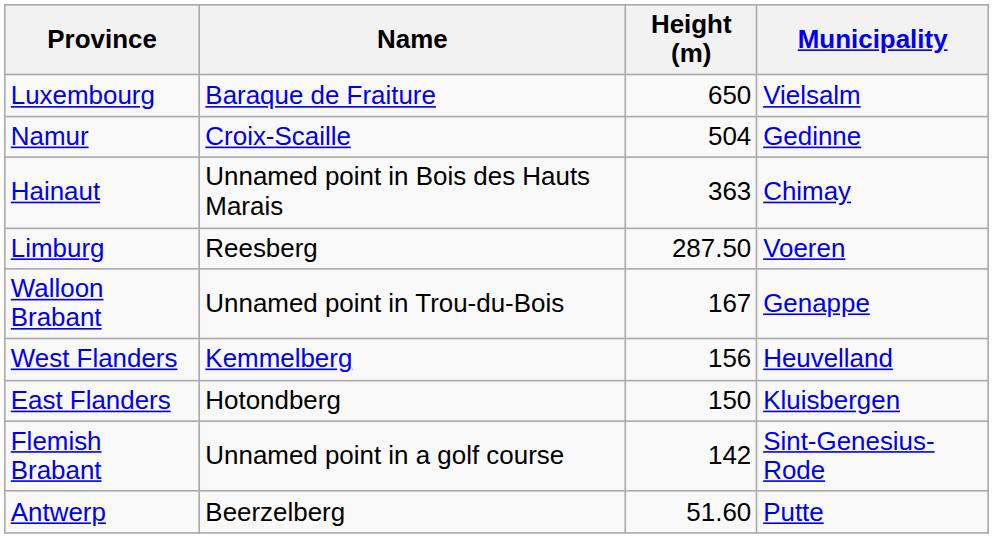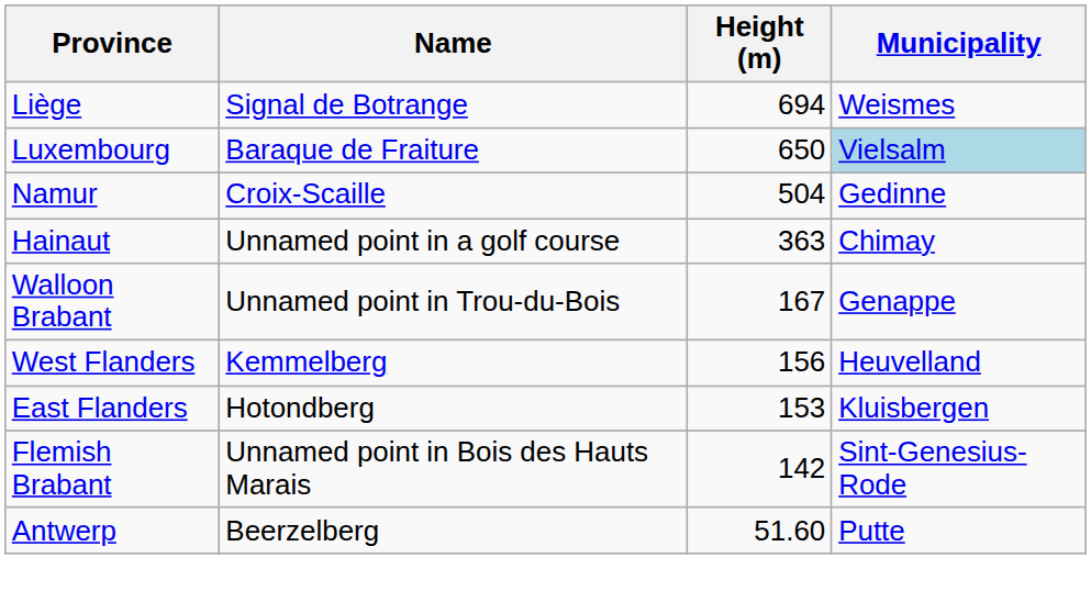+ row: Liège | Signal de Botrange | 694 | Weismes
Luxembourg | Municipality: no background -> lightblue background
Hainaut | Name: Unnamed point in Bois des Hauts Marais -> Unnamed point in a golf course
- row: Limburg | Reesberg | 287.50 | Voeren
East Flanders | Height (m): 150 -> 153
Flemish Brabant | Name: Unnamed point in a golf course -> Unnamed point in Bois des Hauts Marais
